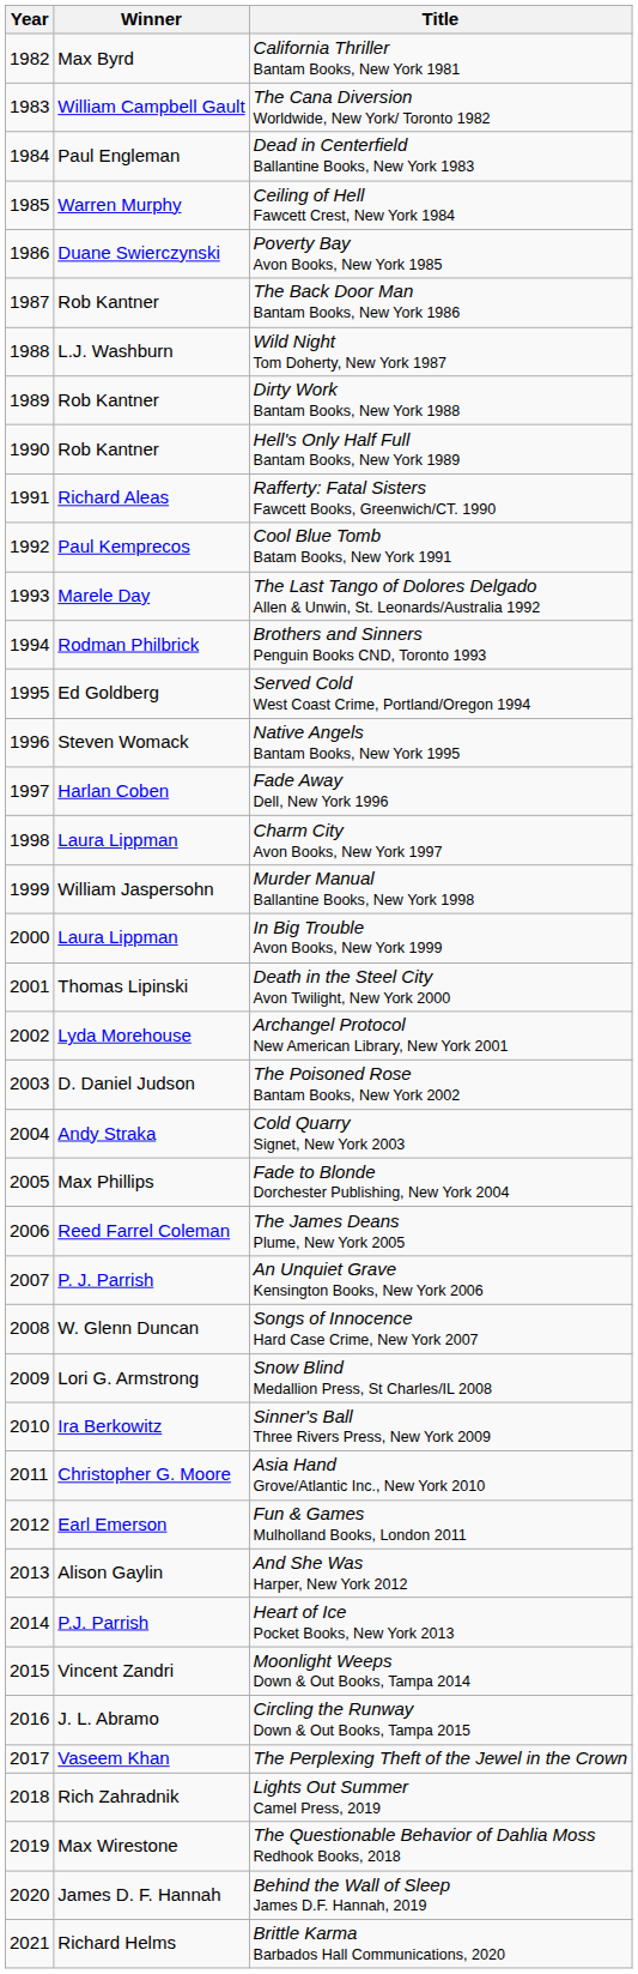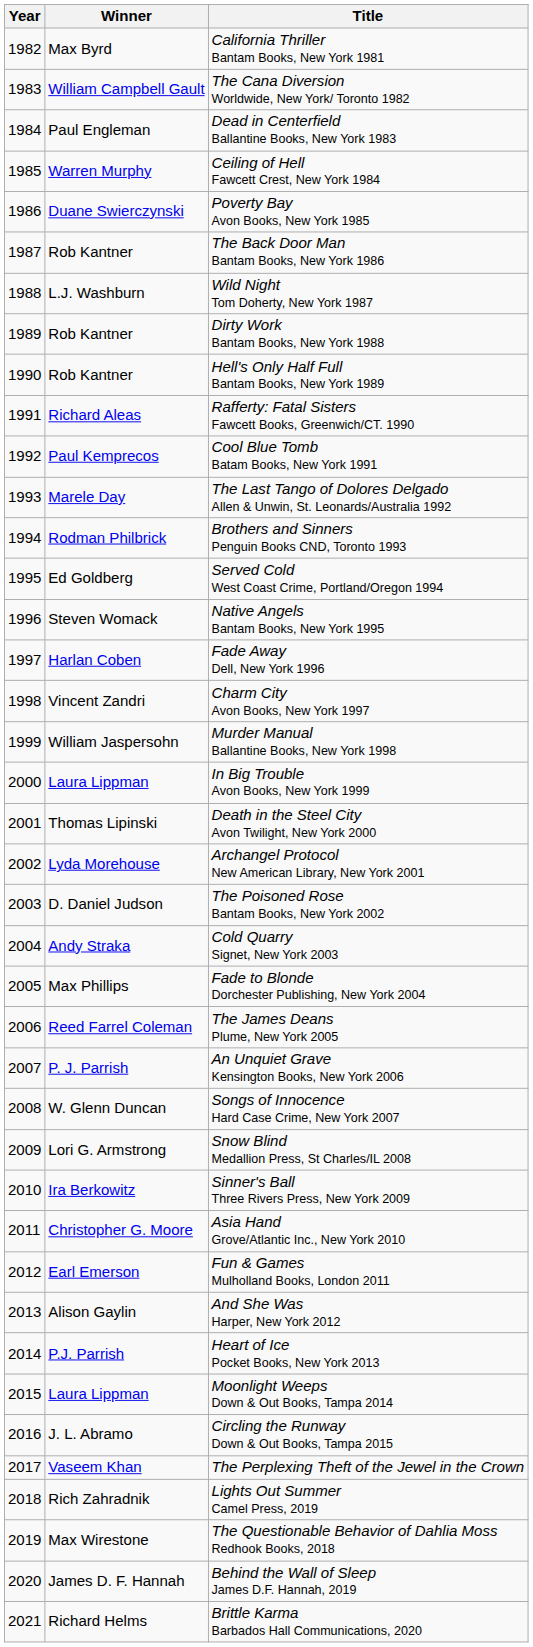Charm City Avon Books, New York 1997 | Winner: Laura Lippman -> Vincent Zandri
Moonlight Weeps Down & Out Books, Tampa 2014 | Winner: Vincent Zandri -> Laura Lippman
